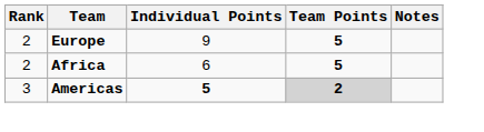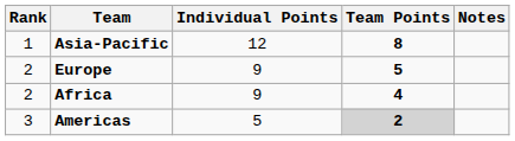+ row: 1 | Asia-Pacific | 12 | 8
Africa | Individual Points: 6 -> 9
Africa | Team Points: 5 -> 4
Americas | Individual Points: bold -> normal
